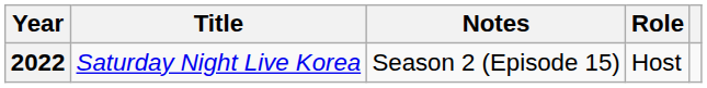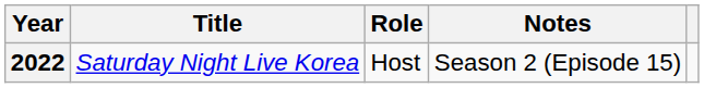columns swapped: Role <-> Notes
